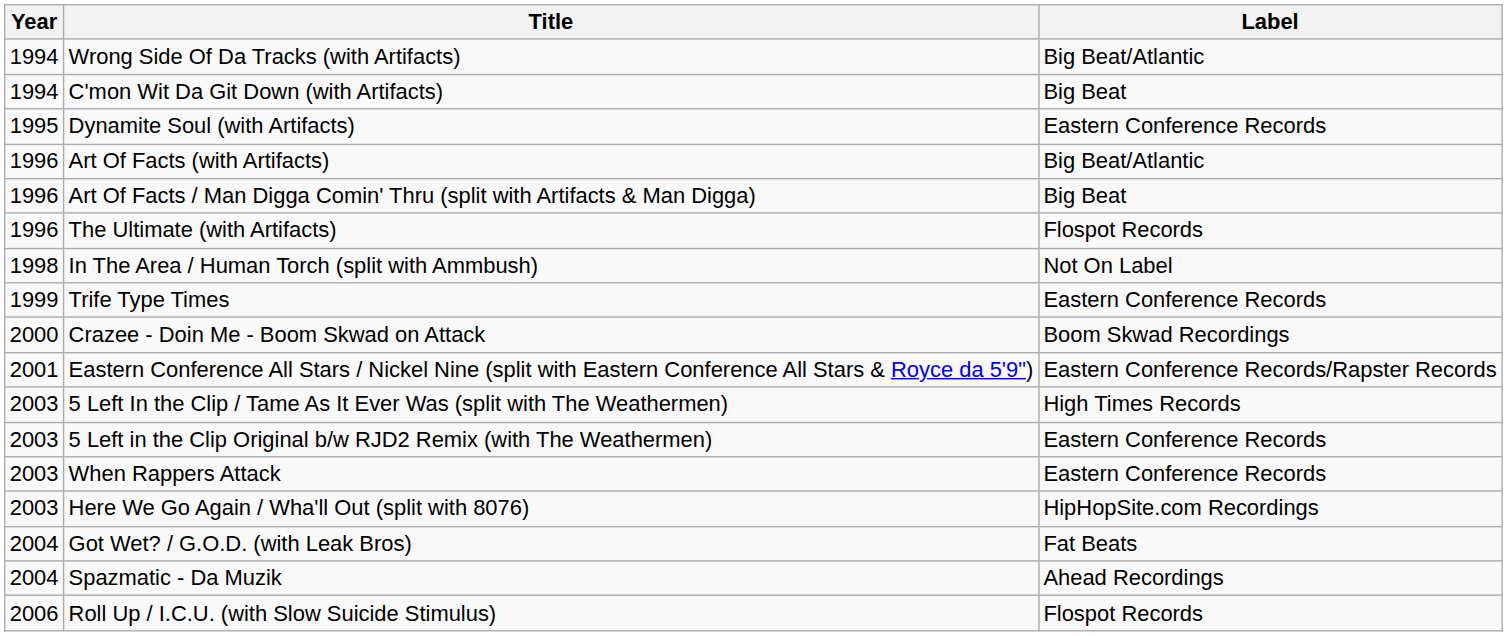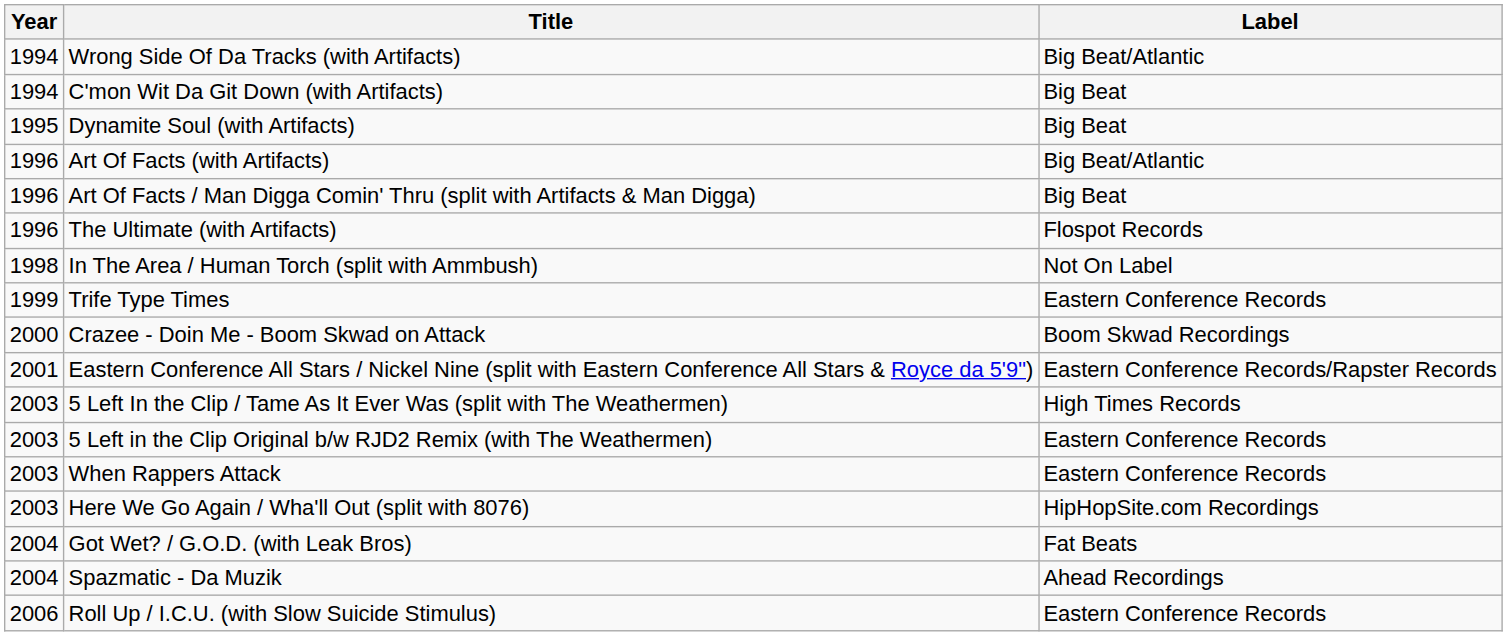Dynamite Soul (with Artifacts) | Label: Eastern Conference Records -> Big Beat
Roll Up / I.C.U. (with Slow Suicide Stimulus) | Label: Flospot Records -> Eastern Conference Records
